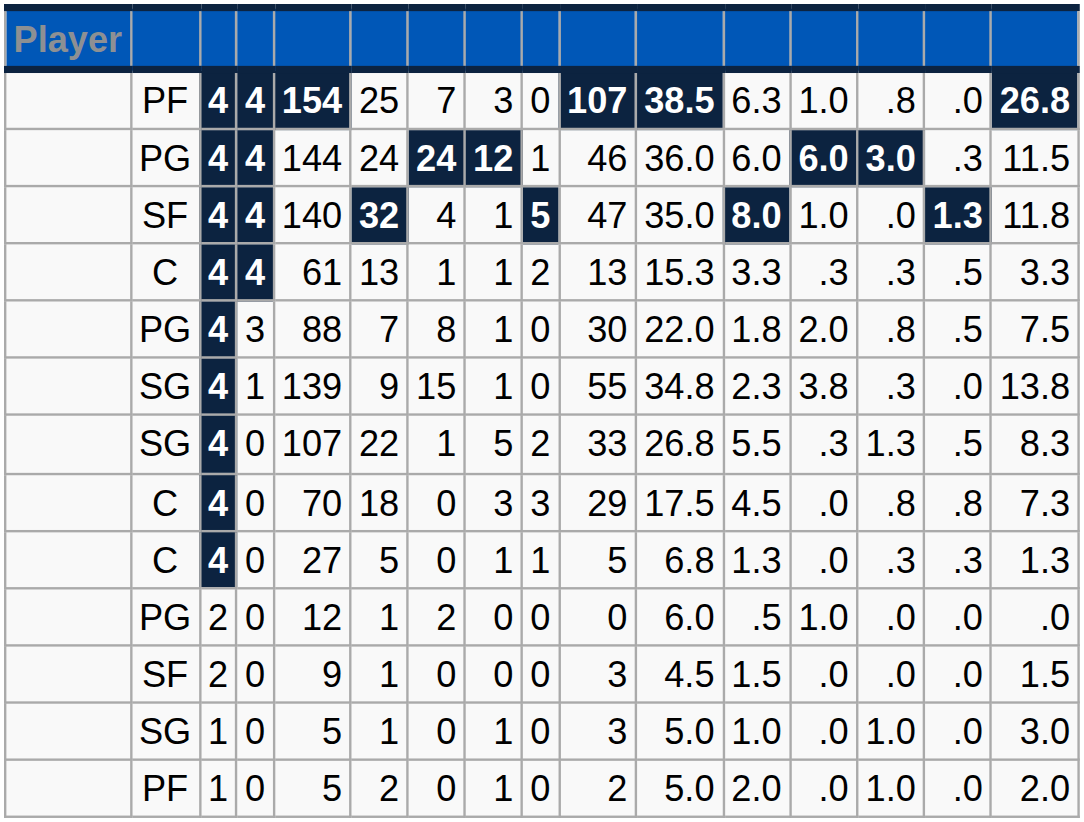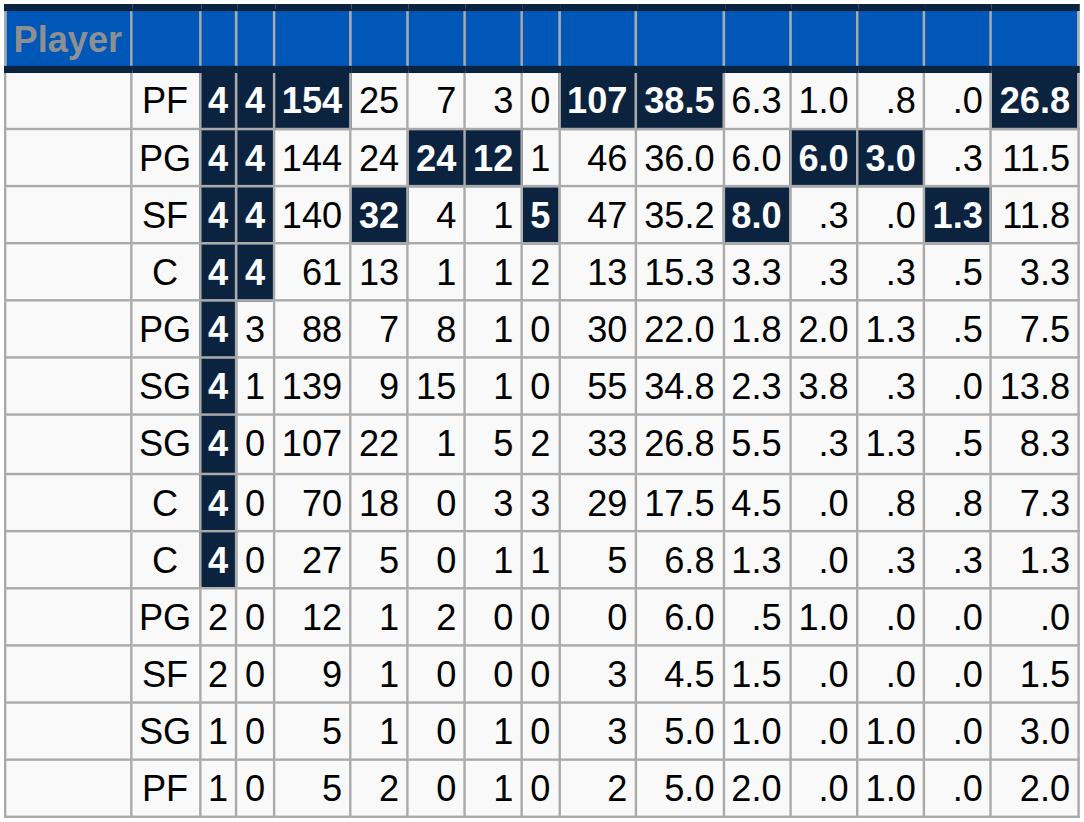SF / 4 | column 11: 35.0 -> 35.2
SF / 4 | column 13: 1.0 -> .3
PG / 3 | column 14: .8 -> 1.3
